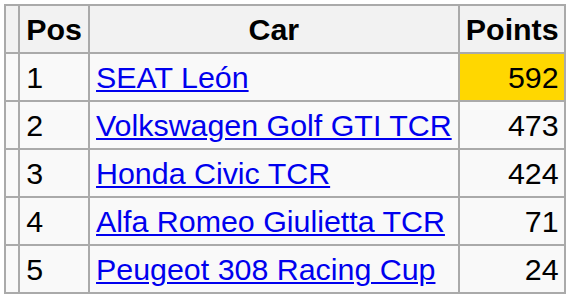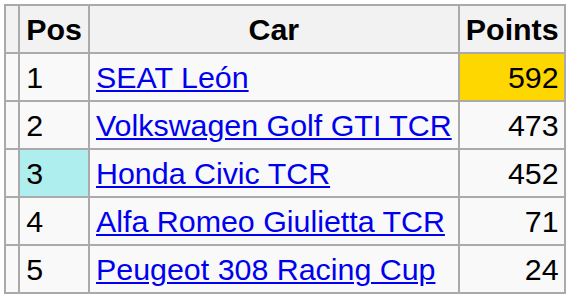Honda Civic TCR | Pos: no background -> paleturquoise background
Honda Civic TCR | Points: 424 -> 452
